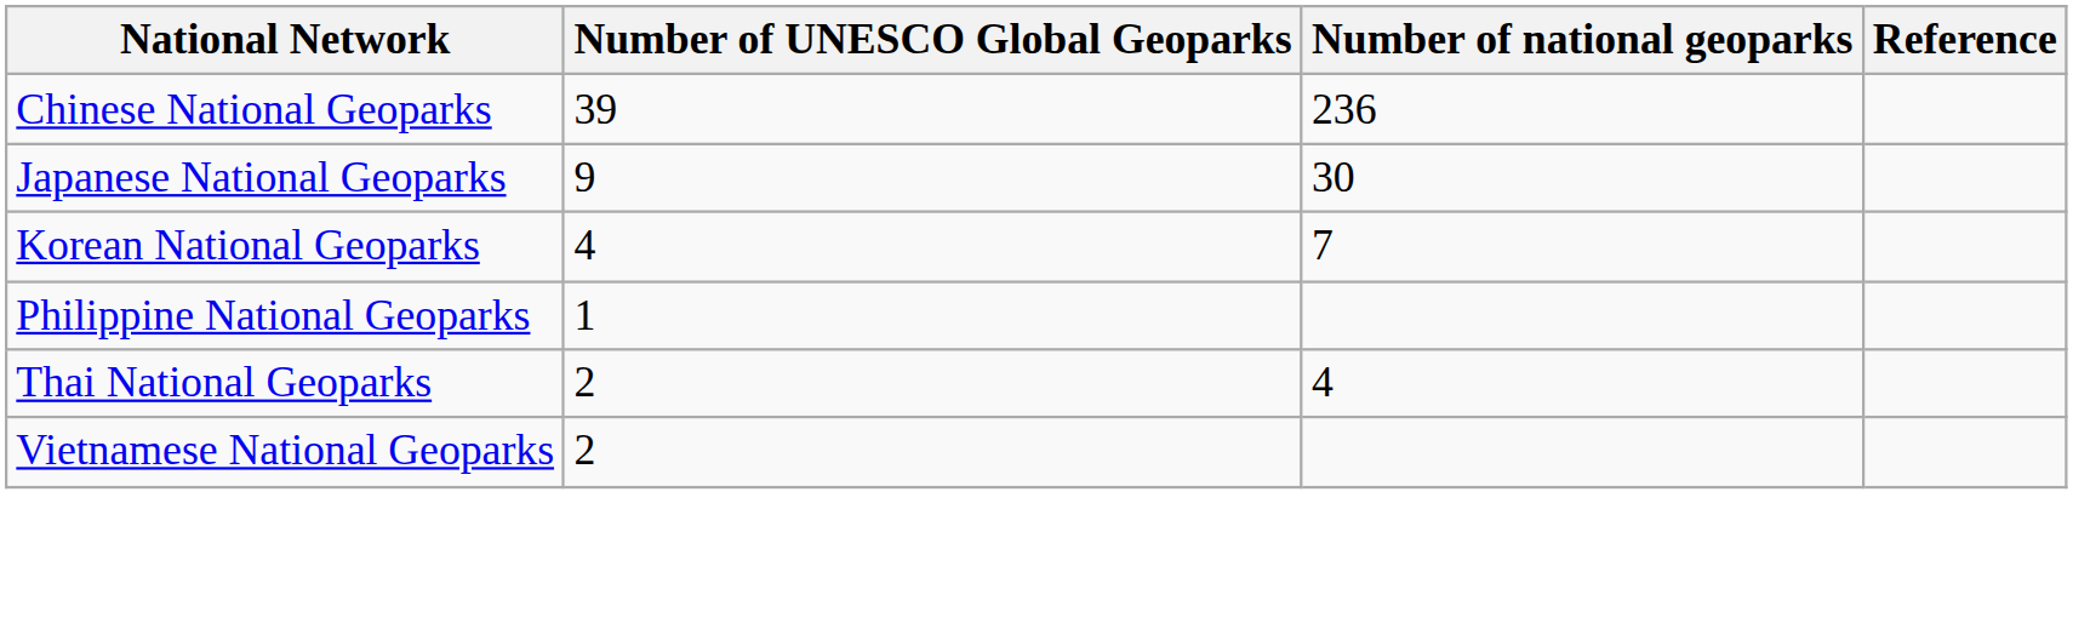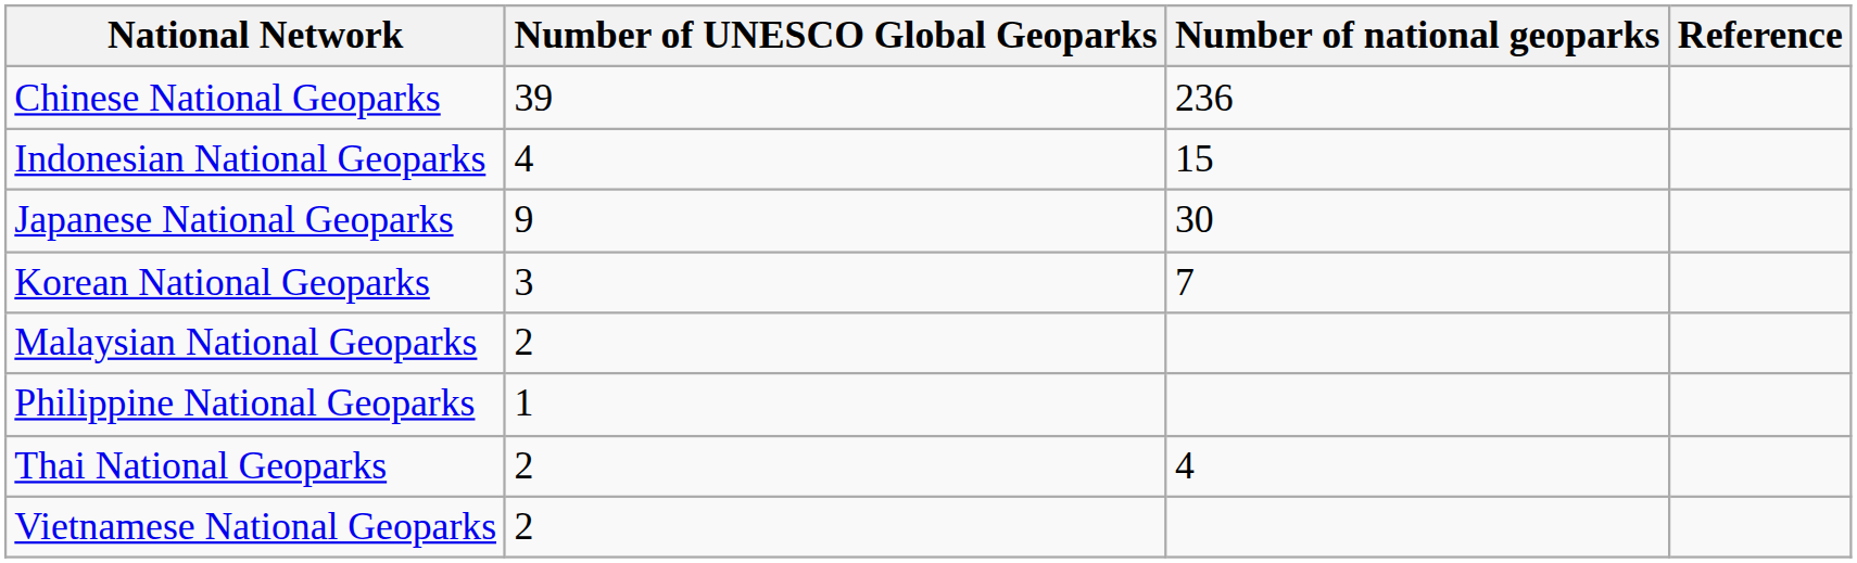+ row: Indonesian National Geoparks | 4 | 15
Korean National Geoparks | Number of UNESCO Global Geoparks: 4 -> 3
+ row: Malaysian National Geoparks | 2
